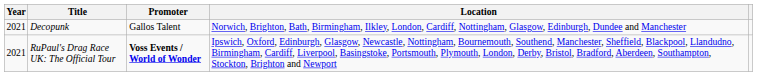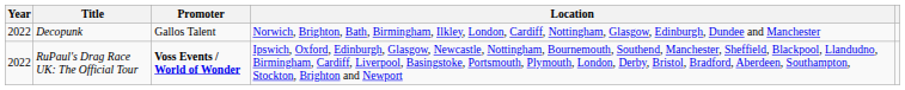Decopunk | Year: 2021 -> 2022
RuPaul's Drag Race UK: The Official Tour | Year: 2021 -> 2022
